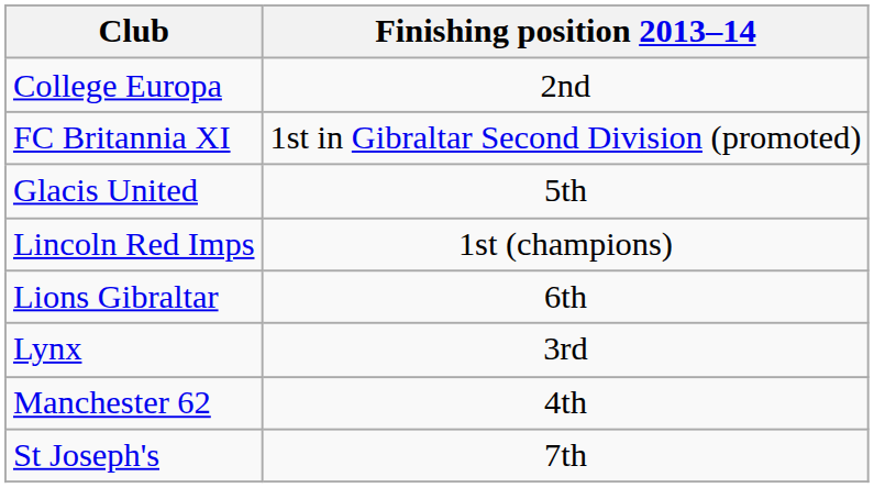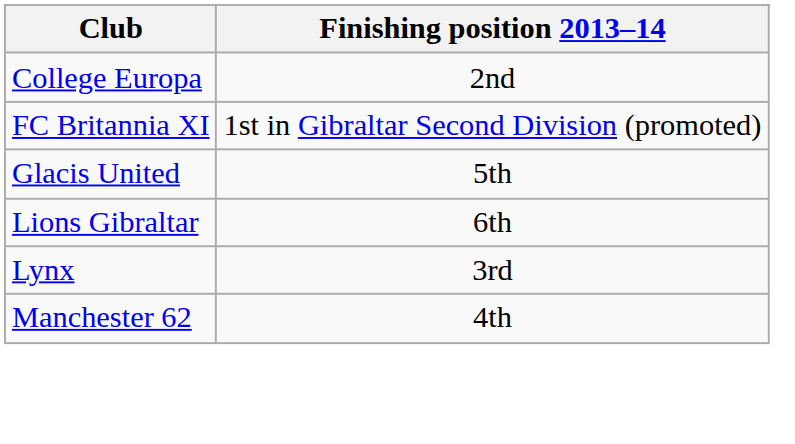- row: Lincoln Red Imps | 1st (champions)
- row: St Joseph's | 7th
